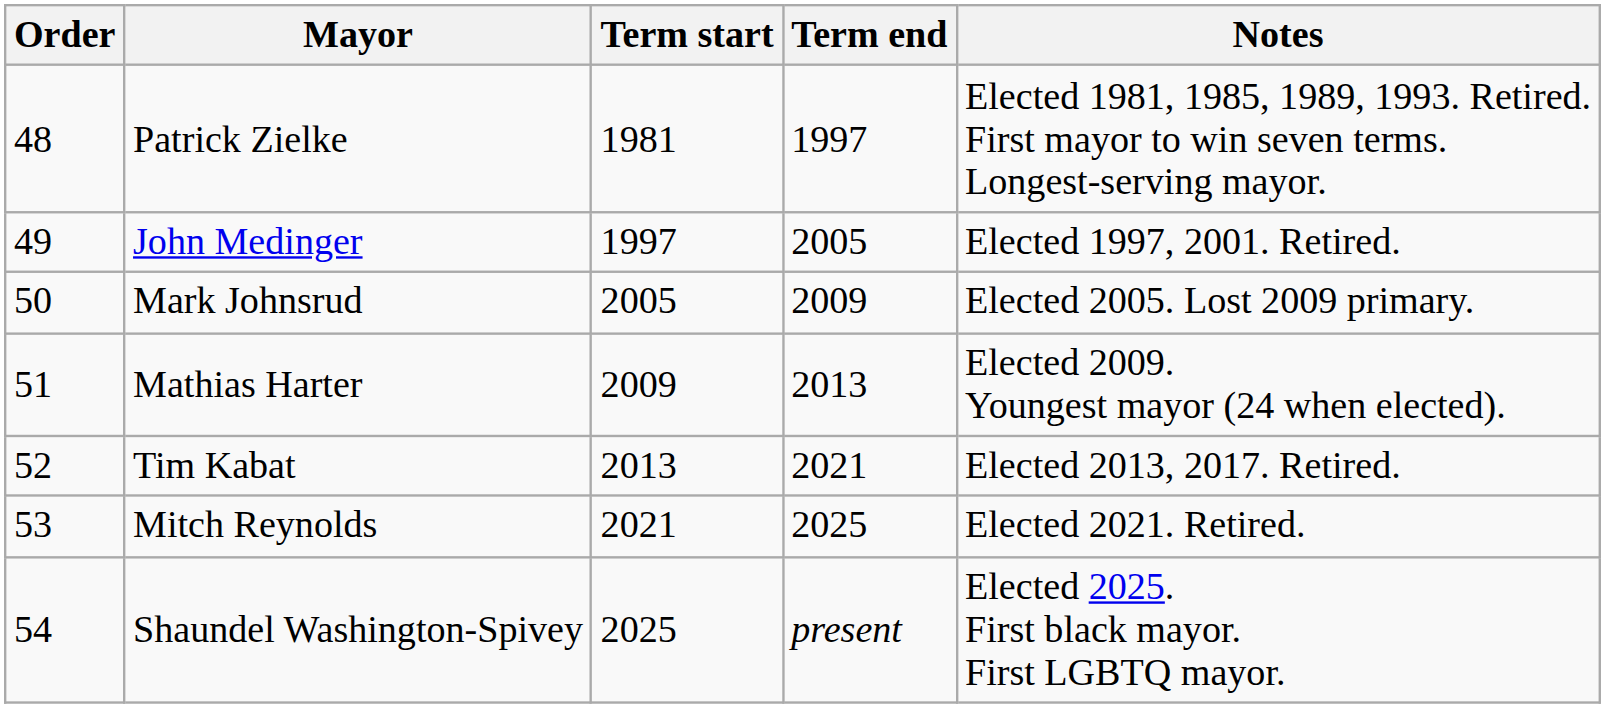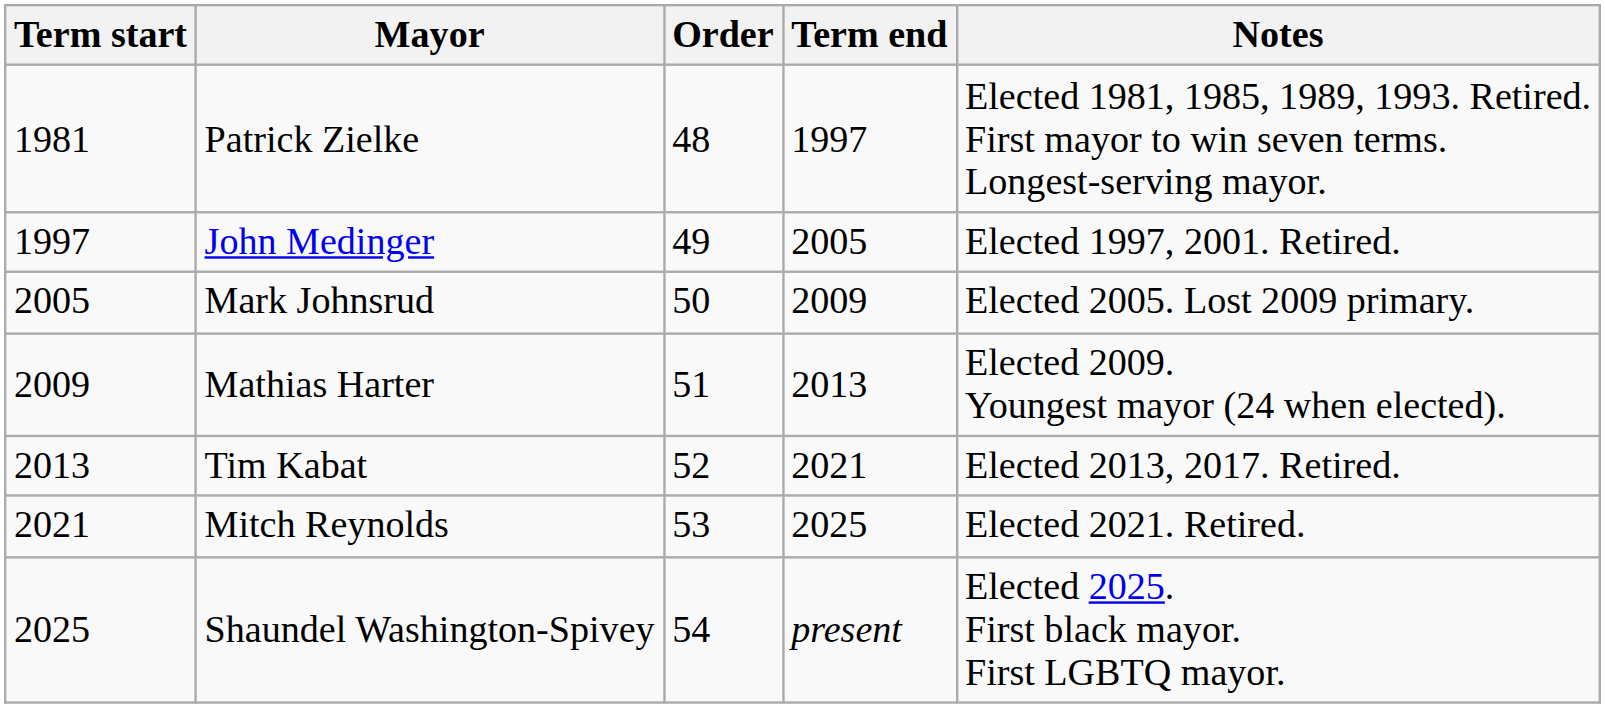columns swapped: Order <-> Term start
